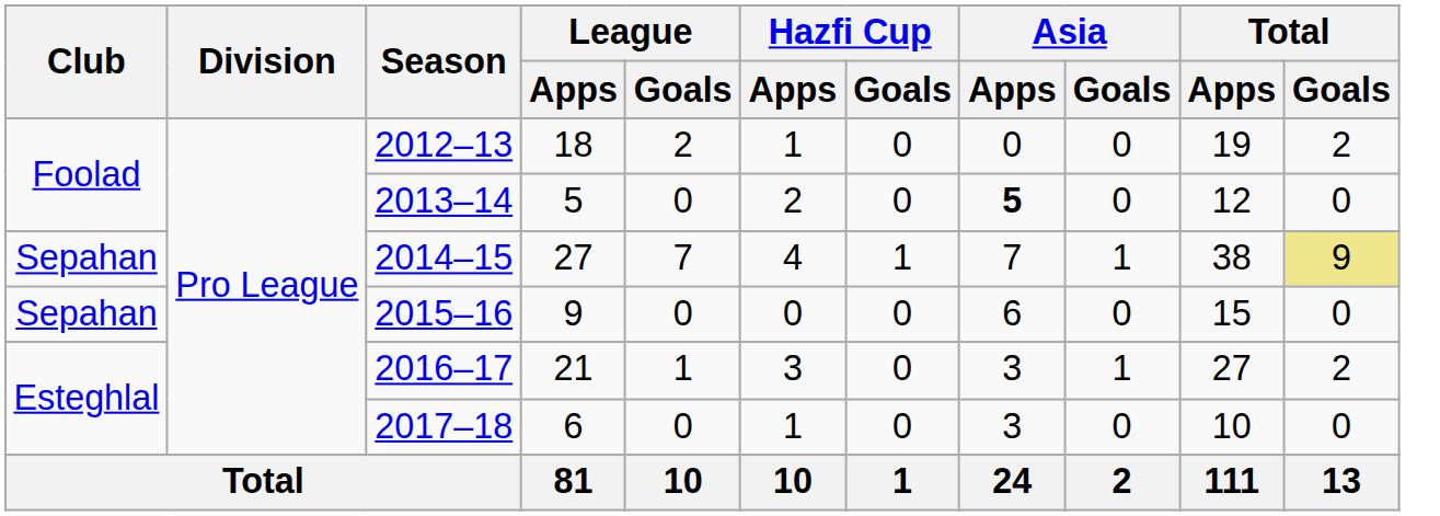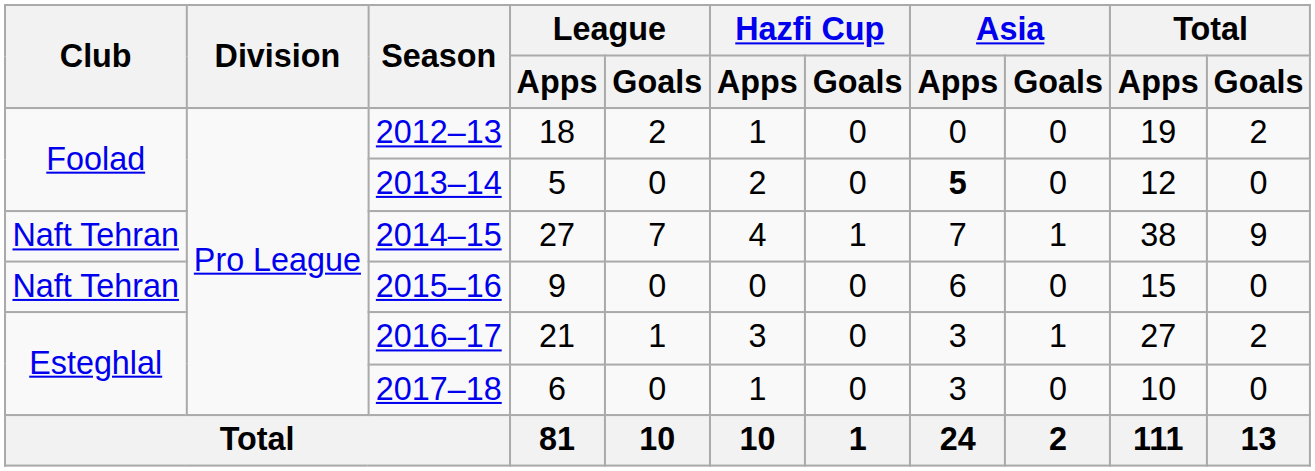2014–15 | Club: Sepahan -> Naft Tehran
2014–15 | Total / Goals: khaki background -> no background
2015–16 | Club: Sepahan -> Naft Tehran
